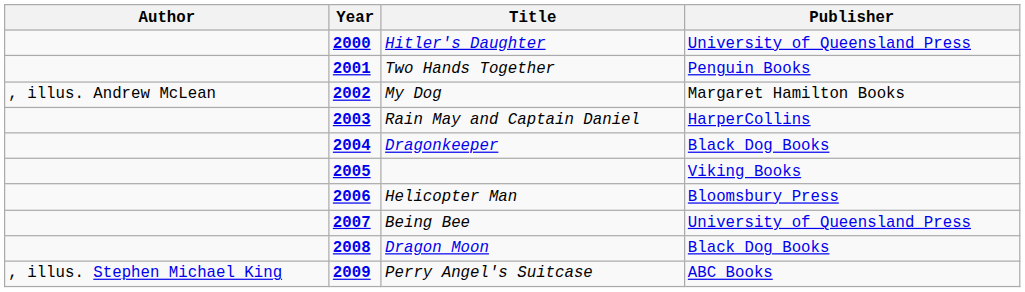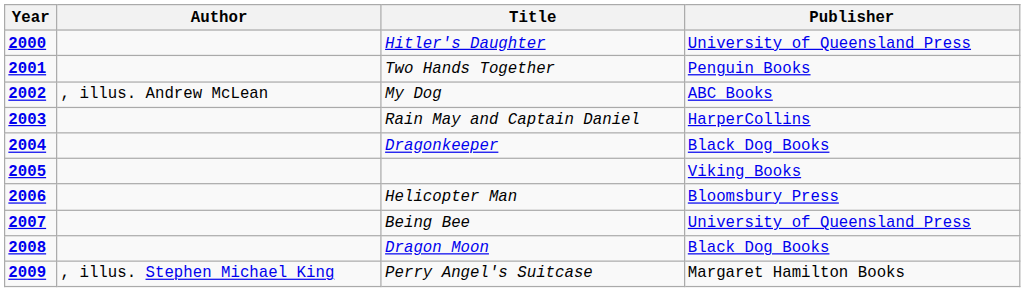columns swapped: Year <-> Author
My Dog | Publisher: Margaret Hamilton Books -> ABC Books
Perry Angel's Suitcase | Publisher: ABC Books -> Margaret Hamilton Books
